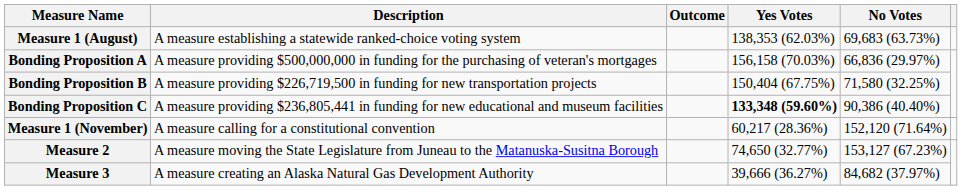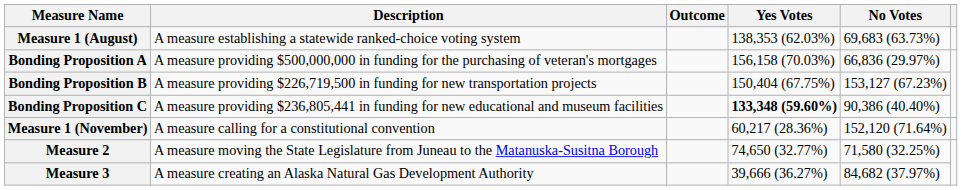Bonding Proposition B | No Votes: 71,580 (32.25%) -> 153,127 (67.23%)
Measure 2 | No Votes: 153,127 (67.23%) -> 71,580 (32.25%)
